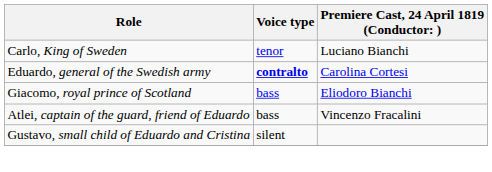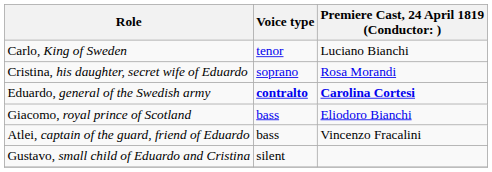+ row: Cristina, his daughter, secret wife of Eduardo | soprano | Rosa Morandi
Eduardo, general of the Swedish army | column 3: normal -> bold
